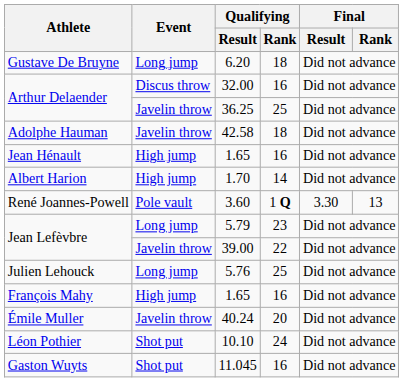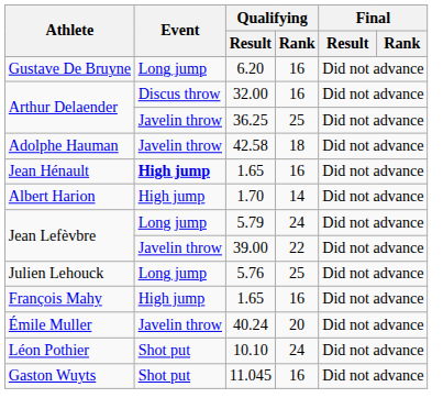6.20 | Qualifying / Rank: 18 -> 16
Jean Hénault / 1.65 | Event: normal -> bold
- row: René Joannes-Powell | Pole vault | 3.60 | 1 Q | 3.30 | 13
5.79 | Qualifying / Rank: 23 -> 24
